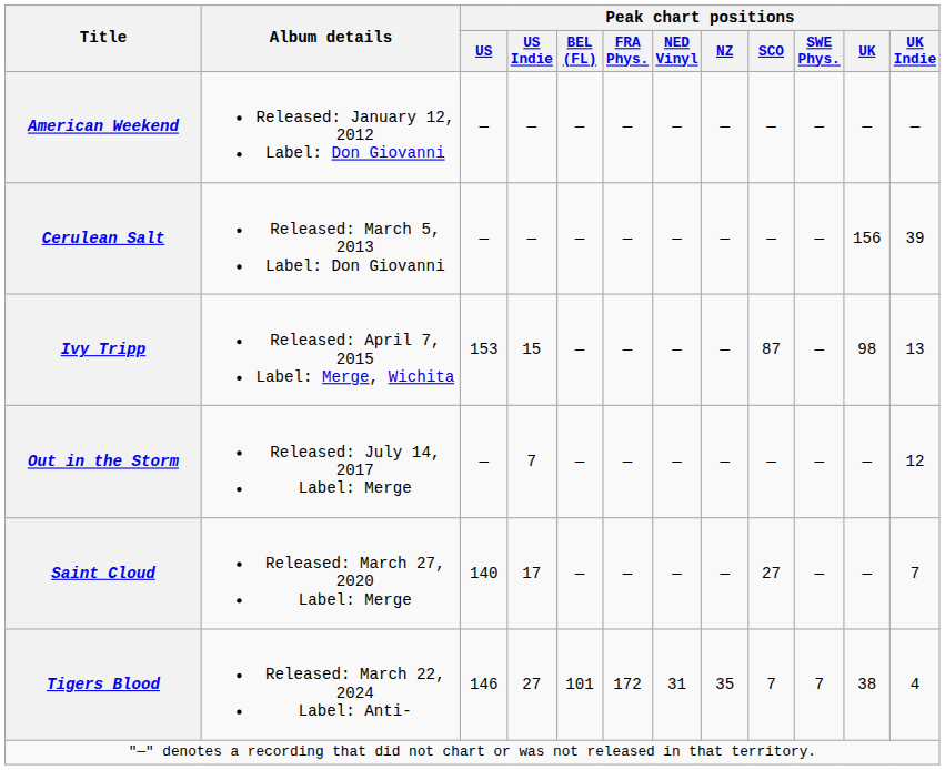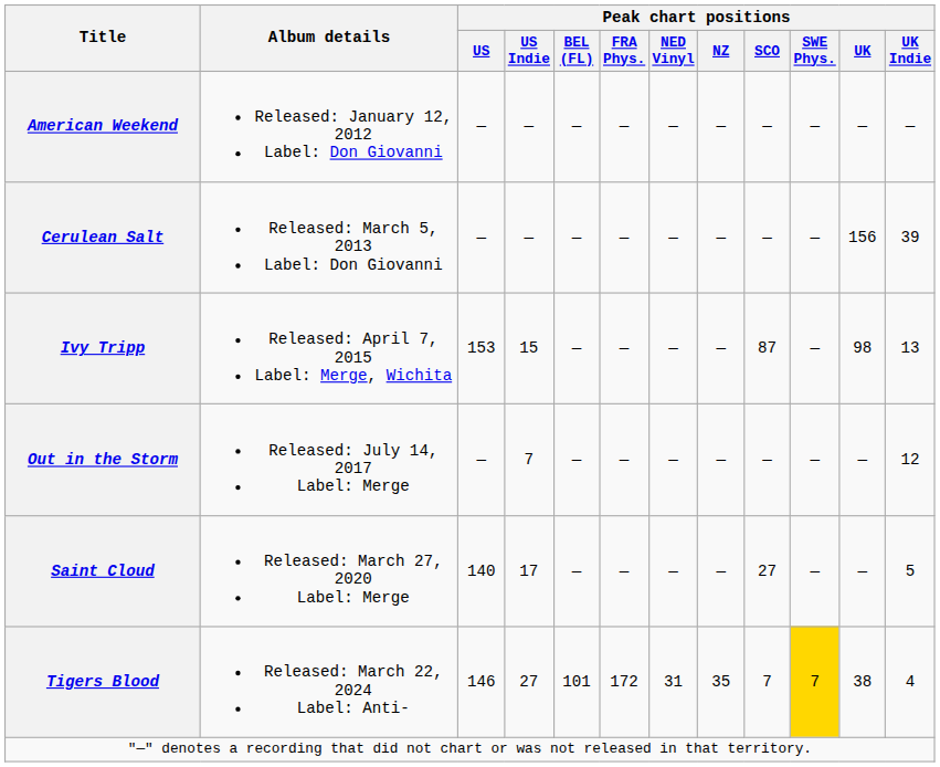Saint Cloud | Peak chart positions / UK Indie: 7 -> 5
Tigers Blood | Peak chart positions / SWE Phys.: no background -> gold background
